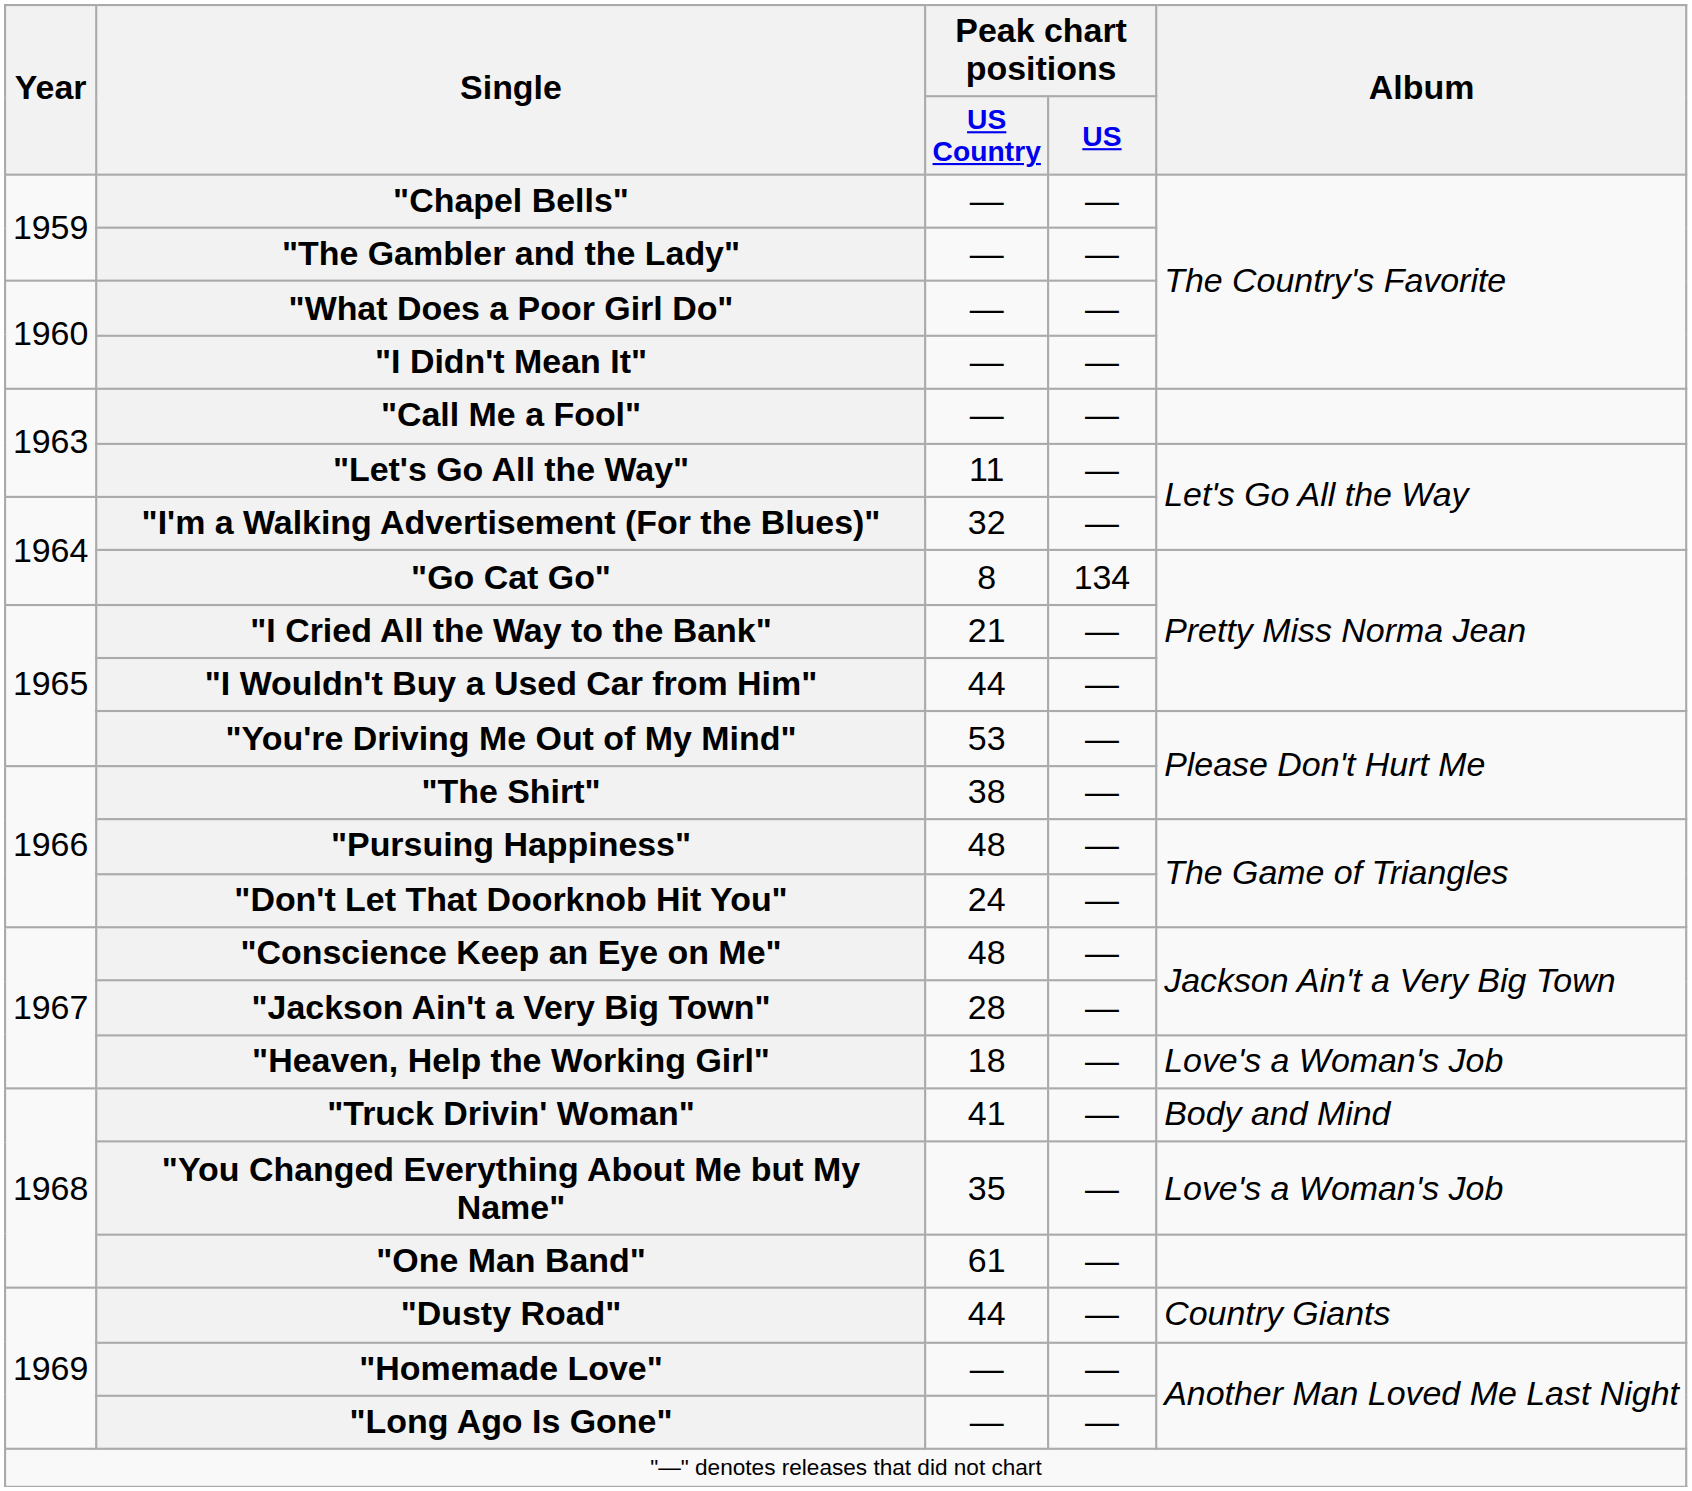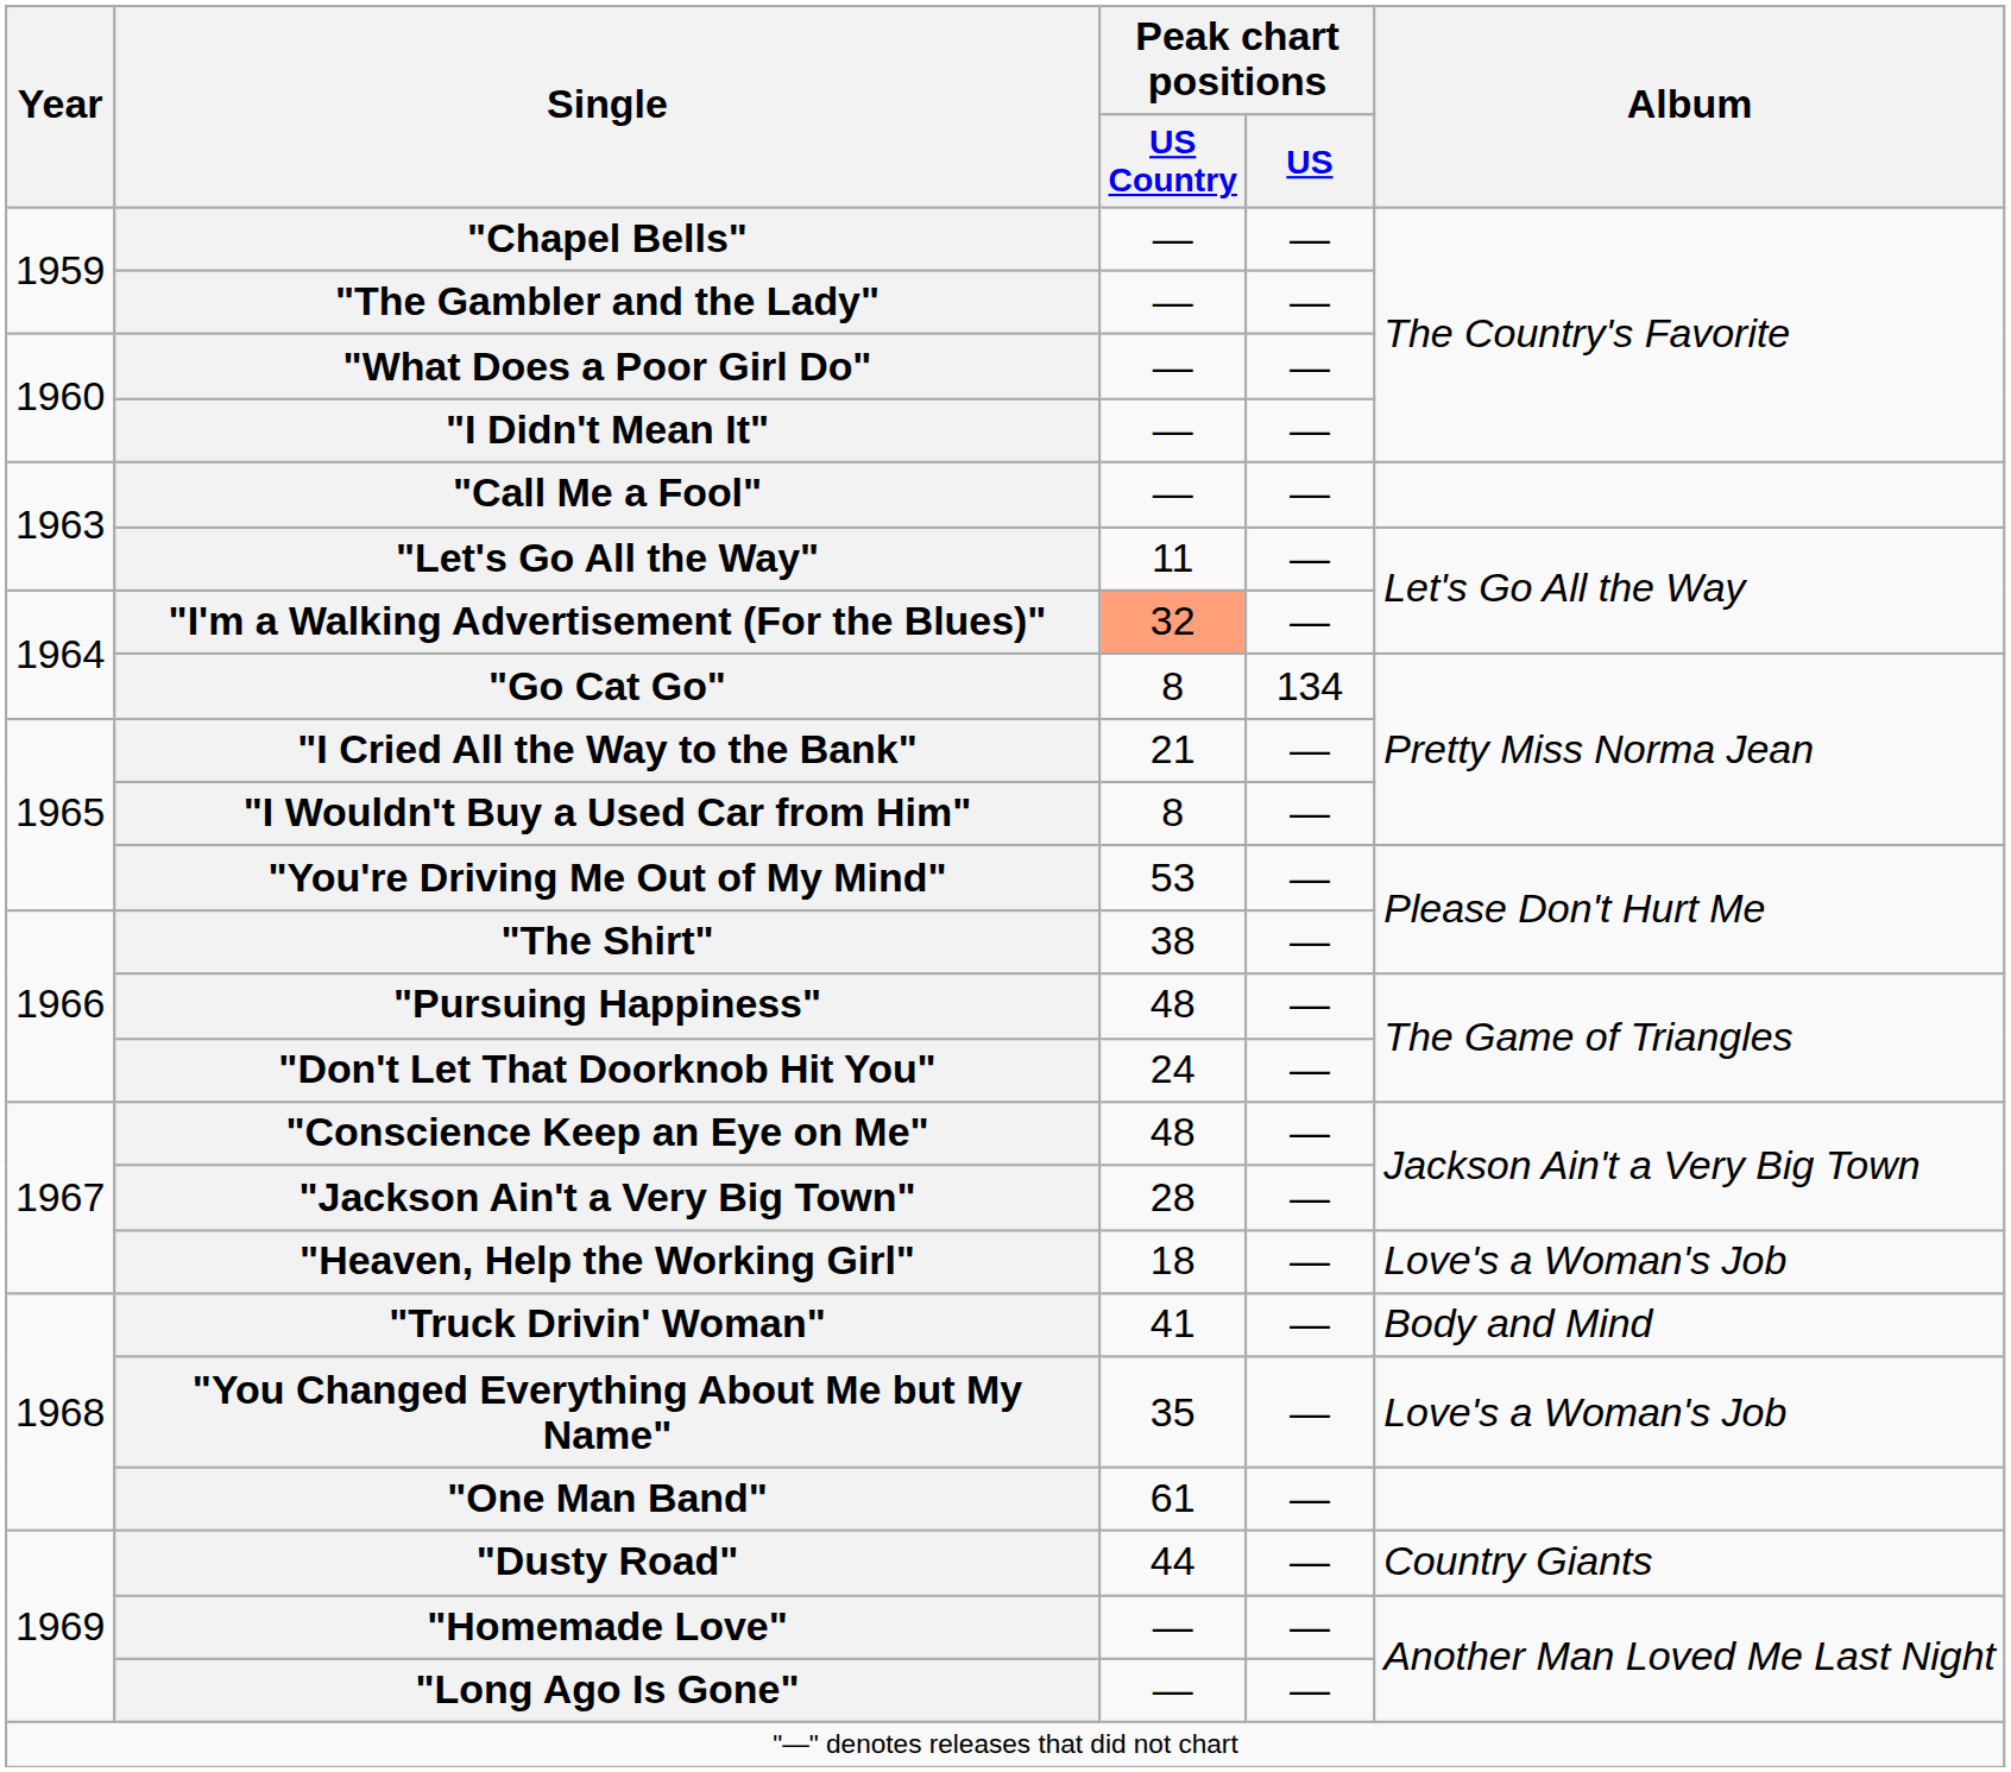"I'm a Walking Advertisement (For the Blues)" | Peak chart positions / US Country: no background -> lightsalmon background
"I Wouldn't Buy a Used Car from Him" | Peak chart positions / US Country: 44 -> 8
